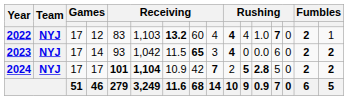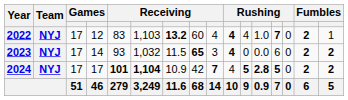2023 | column 6: 1,042 -> 1,032
2024 | column 10: 2 -> 4
2024 | column 13: normal -> bold
